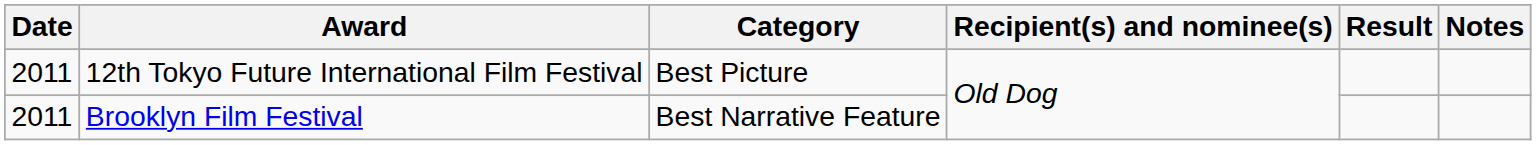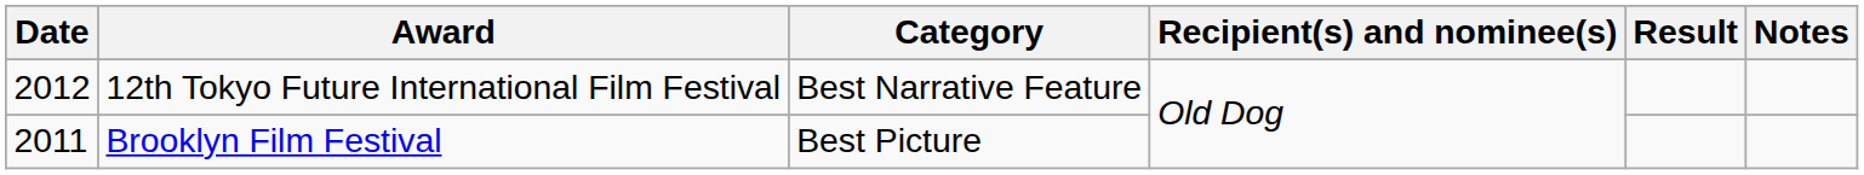12th Tokyo Future International Film Festival | Date: 2011 -> 2012
12th Tokyo Future International Film Festival | Category: Best Picture -> Best Narrative Feature
Brooklyn Film Festival | Category: Best Narrative Feature -> Best Picture
